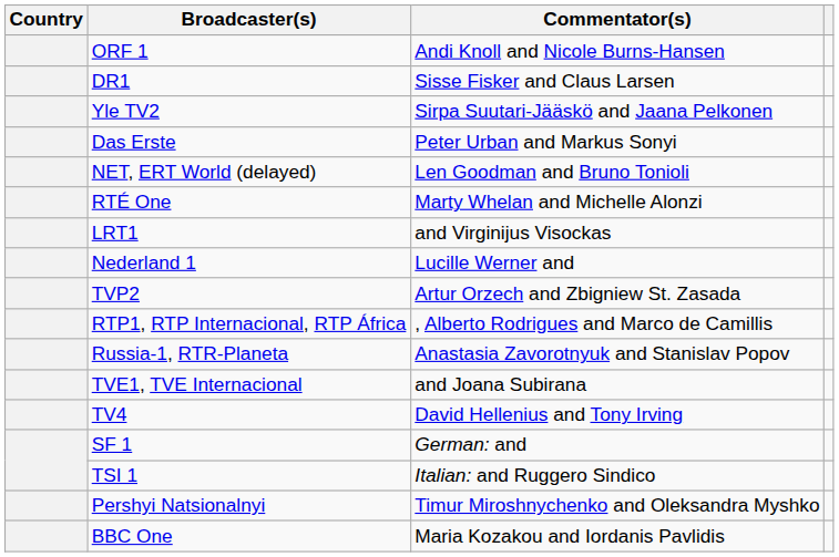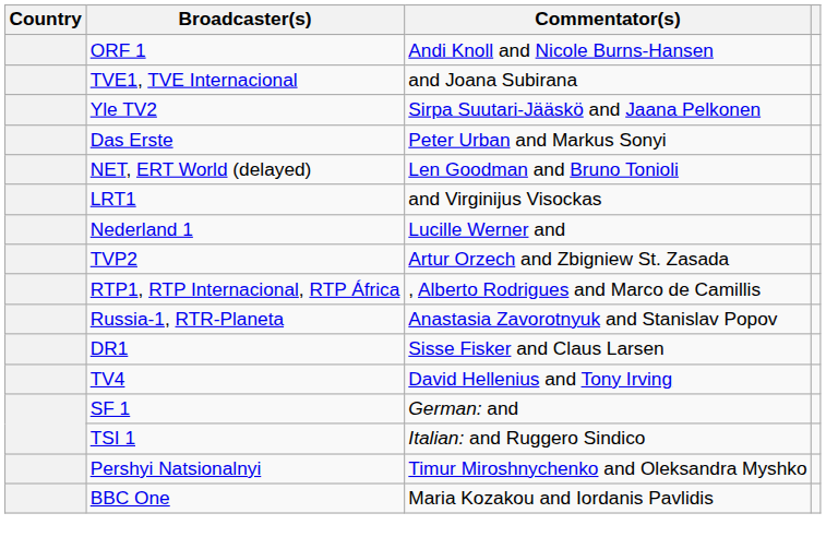rows swapped: DR1 <-> TVE1, TVE Internacional
- row: RTÉ One | Marty Whelan and Michelle Alonzi
